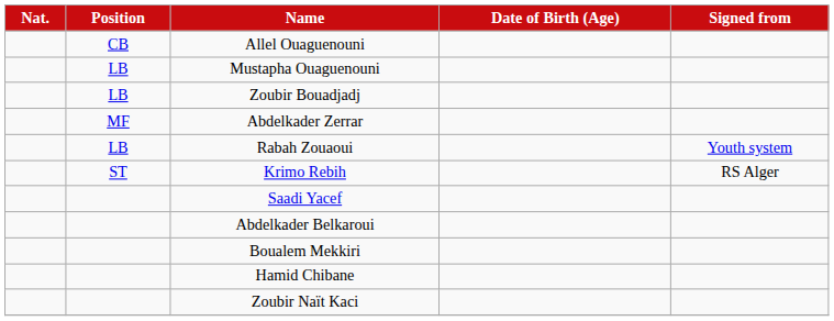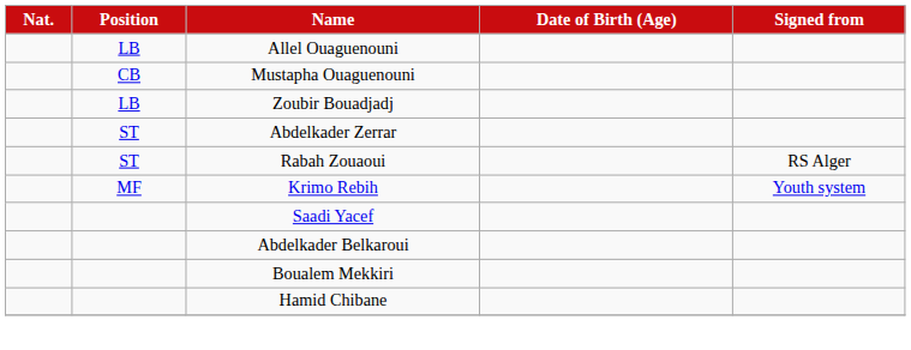Allel Ouaguenouni | Position: CB -> LB
Mustapha Ouaguenouni | Position: LB -> CB
Abdelkader Zerrar | Position: MF -> ST
Rabah Zouaoui | Position: LB -> ST
Rabah Zouaoui | Signed from: Youth system -> RS Alger
Krimo Rebih | Position: ST -> MF
Krimo Rebih | Signed from: RS Alger -> Youth system
- row: Zoubir Naït Kaci
